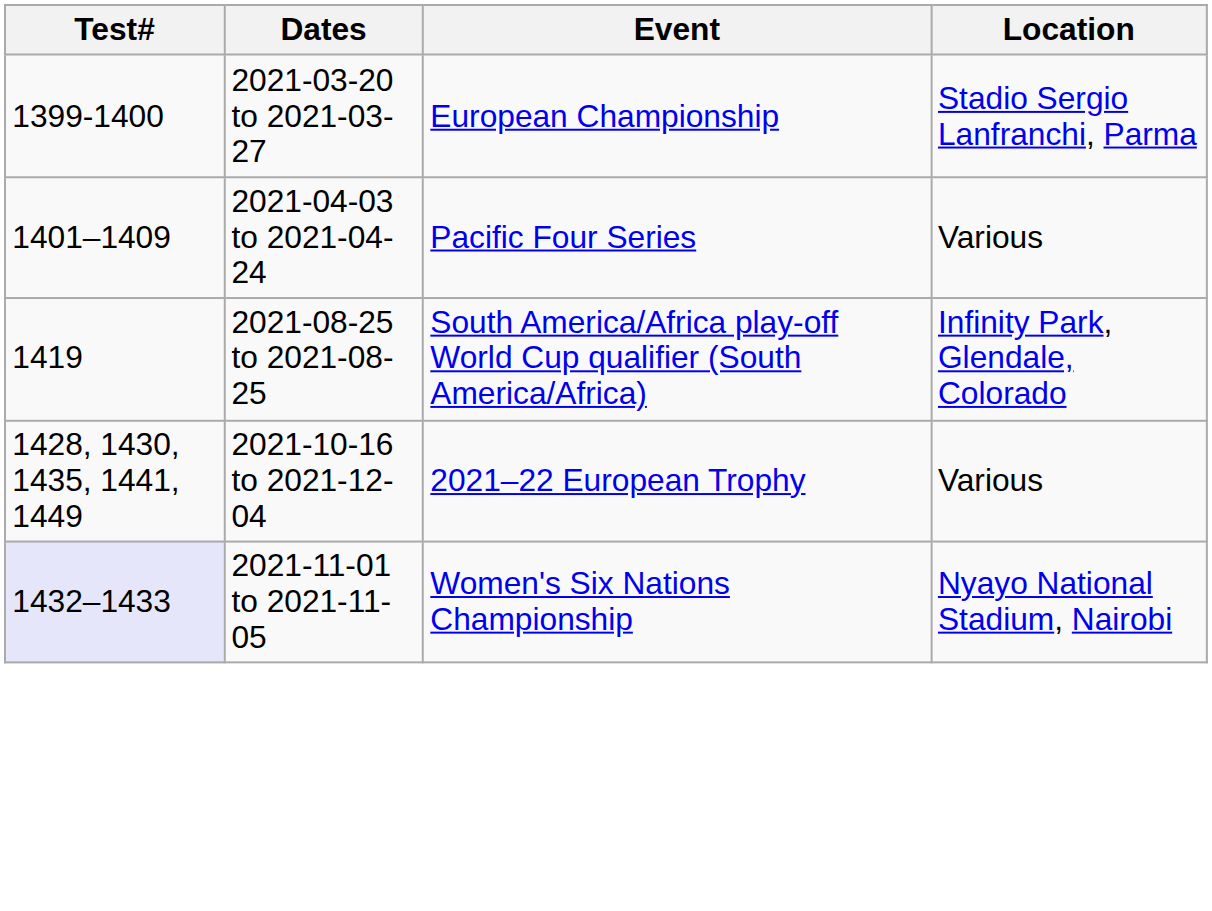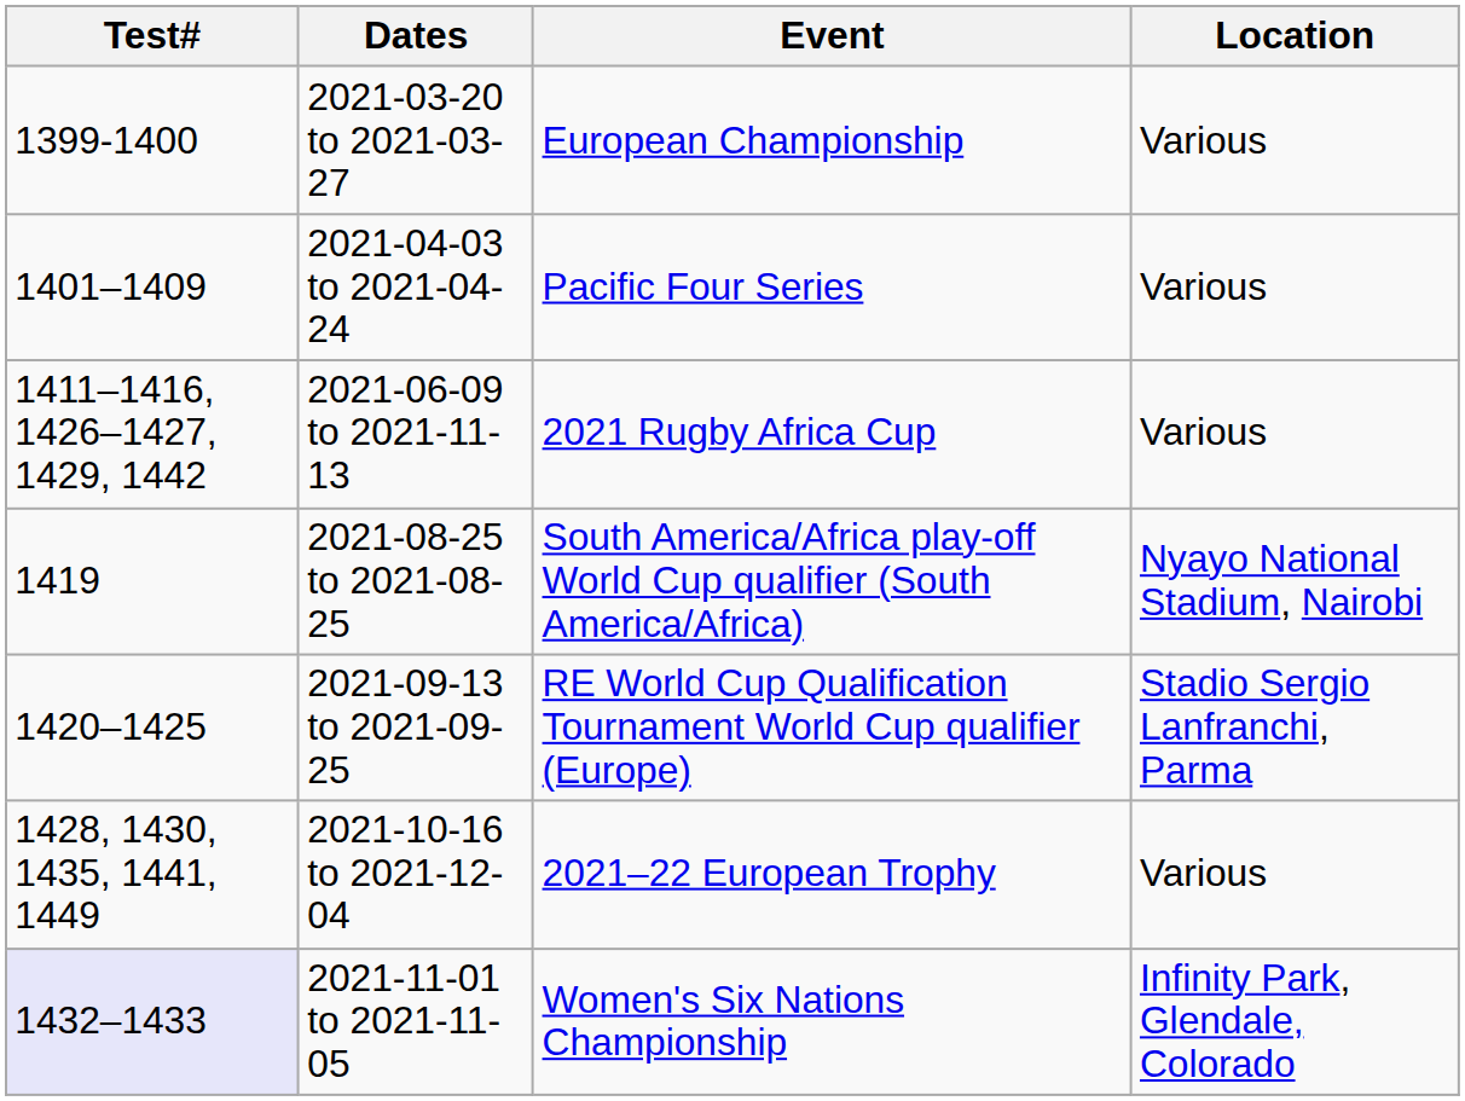2021-03-20 to 2021-03-27 | Location: Stadio Sergio Lanfranchi, Parma -> Various
+ row: 1411–1416, 1426–1427, 1429, 1442 | 2021-06-09 to 2021-11-13 | 2021 Rugby Africa Cup | Various
2021-08-25 to 2021-08-25 | Location: Infinity Park, Glendale, Colorado -> Nyayo National Stadium, Nairobi
+ row: 1420–1425 | 2021-09-13 to 2021-09-25 | RE World Cup Qualification Tournament World Cup qualifier (Europe) | Stadio Sergio Lanfranchi, Parma
2021-11-01 to 2021-11-05 | Location: Nyayo National Stadium, Nairobi -> Infinity Park, Glendale, Colorado
